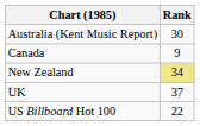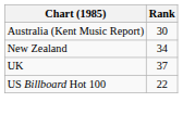- row: Canada | 9
New Zealand | Rank: khaki background -> no background
